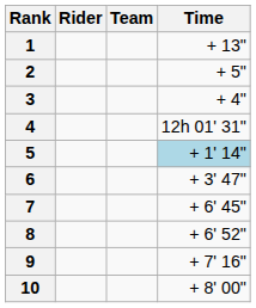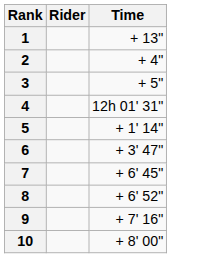- column: Team
2 | Time: + 5" -> + 4"
3 | Time: + 4" -> + 5"
5 | Time: lightblue background -> no background
